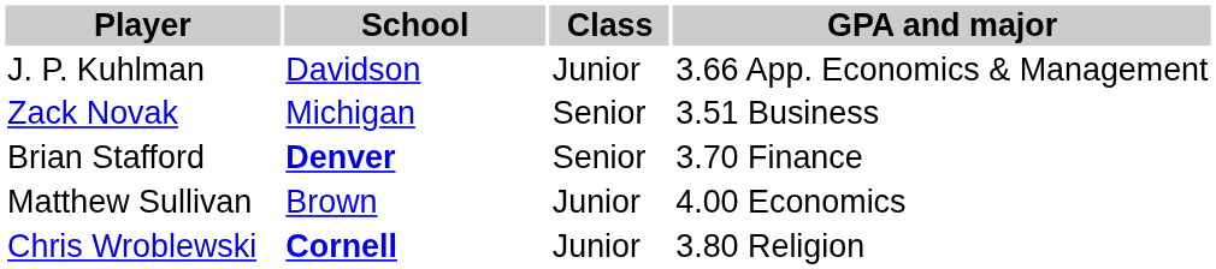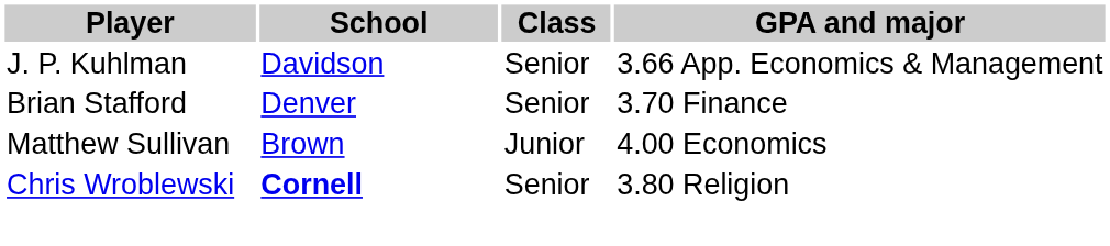J. P. Kuhlman | Class: Junior -> Senior
- row: Zack Novak | Michigan | Senior | 3.51 Business
Brian Stafford | School: bold -> normal
Chris Wroblewski | Class: Junior -> Senior
